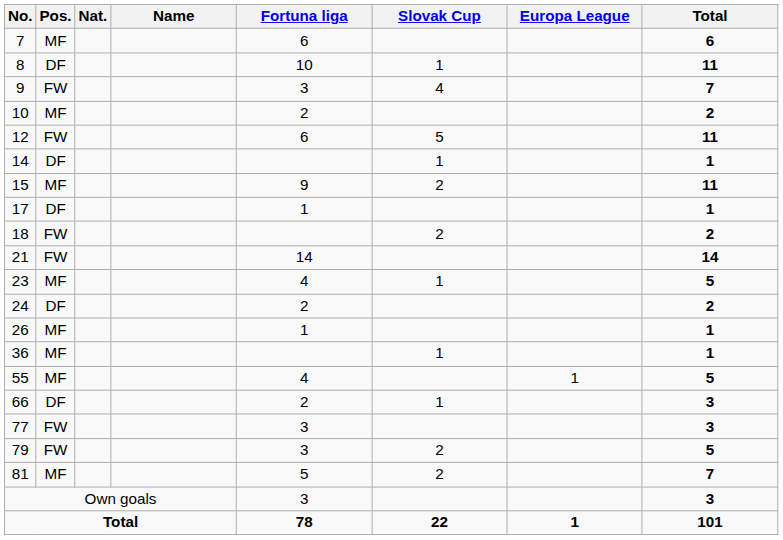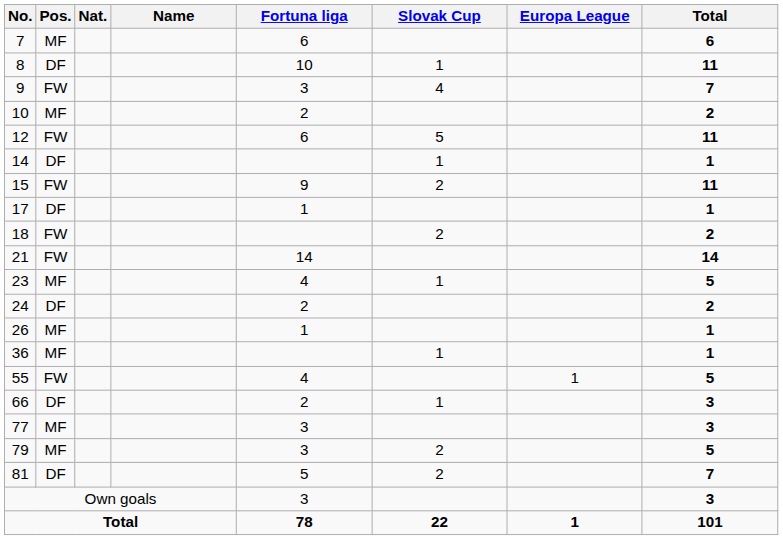15 | Pos.: MF -> FW
55 | Pos.: MF -> FW
77 | Pos.: FW -> MF
79 | Pos.: FW -> MF
81 | Pos.: MF -> DF
